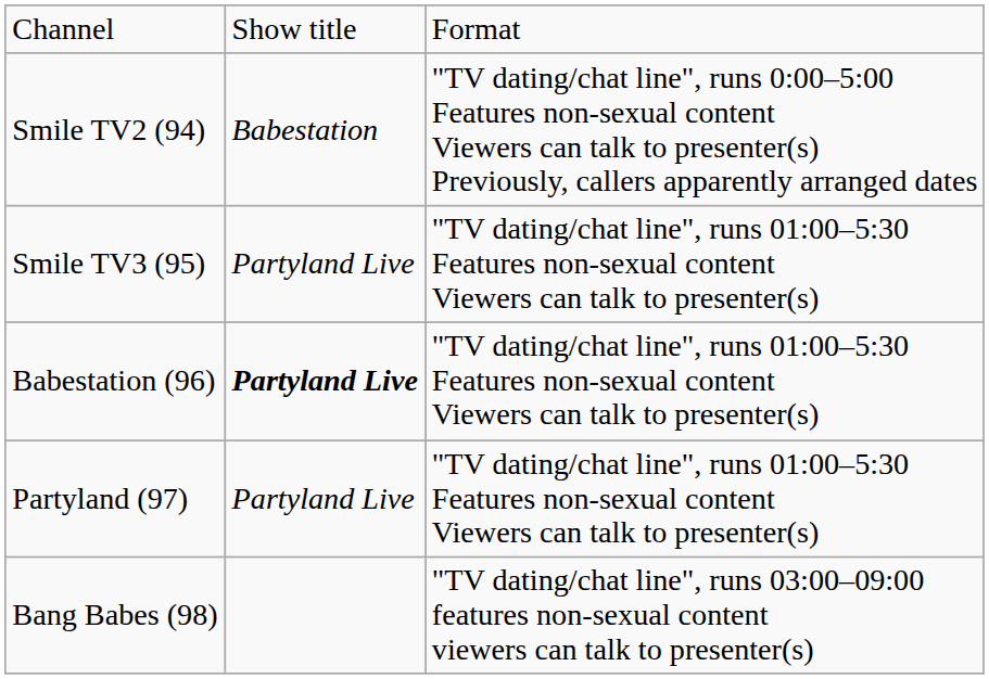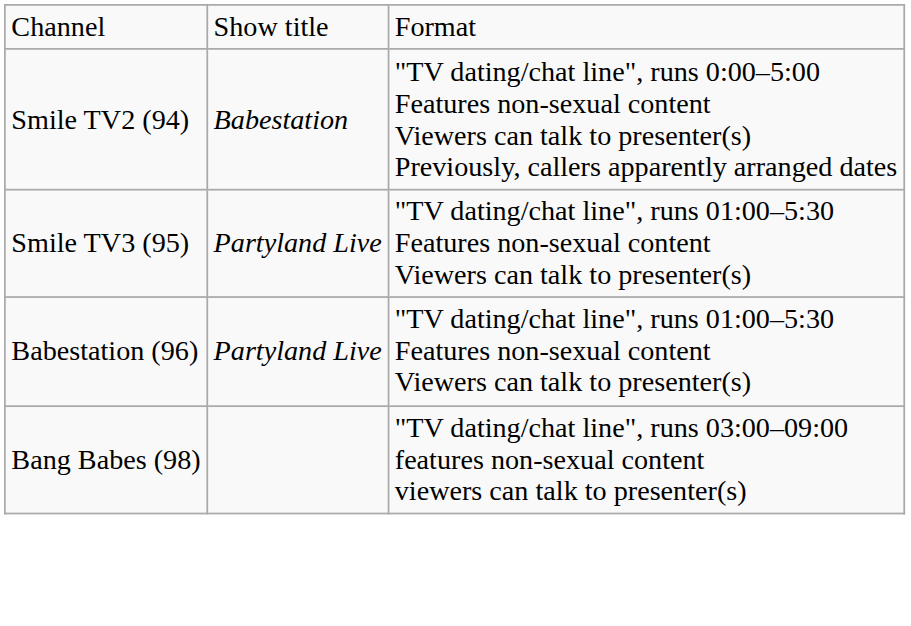Babestation (96) | column 2: bold -> normal
- row: Partyland (97) | Partyland Live | "TV dating/chat line", runs 01:00–5:30 Features non-sexual content Viewers can talk to presenter(s)
